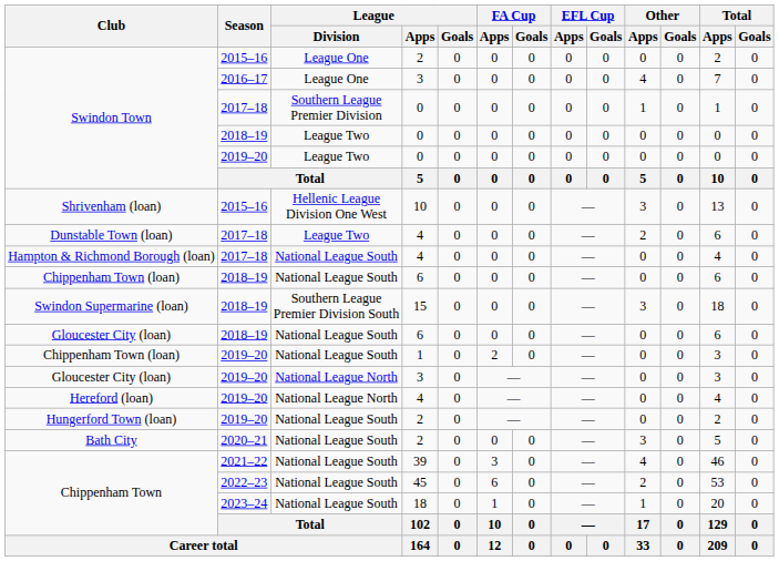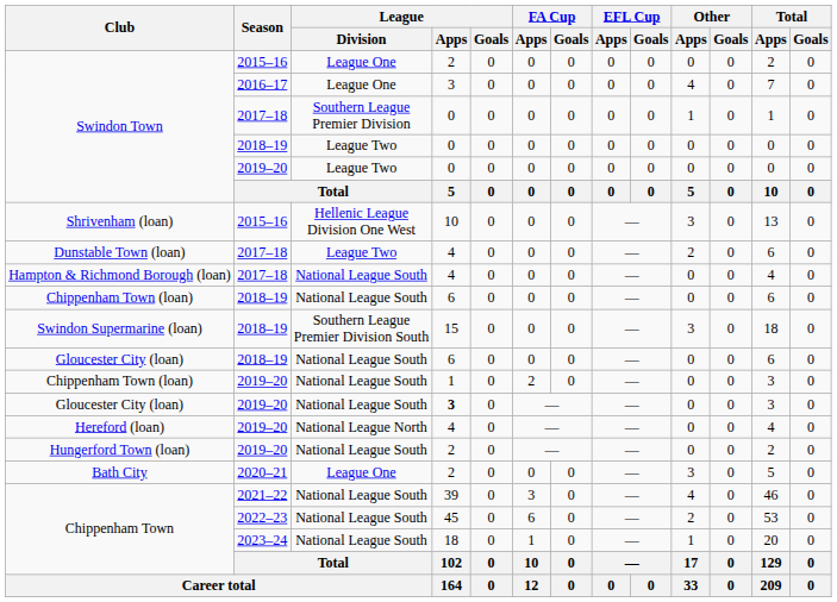Gloucester City (loan) / 2019–20 | League / Division: National League North -> National League South
Gloucester City (loan) / 2019–20 | League / Apps: normal -> bold
Bath City | League / Division: National League South -> League One
